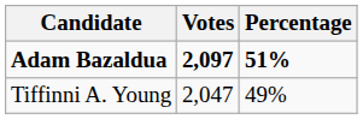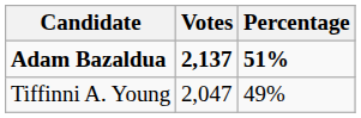Adam Bazaldua | Votes: 2,097 -> 2,137
